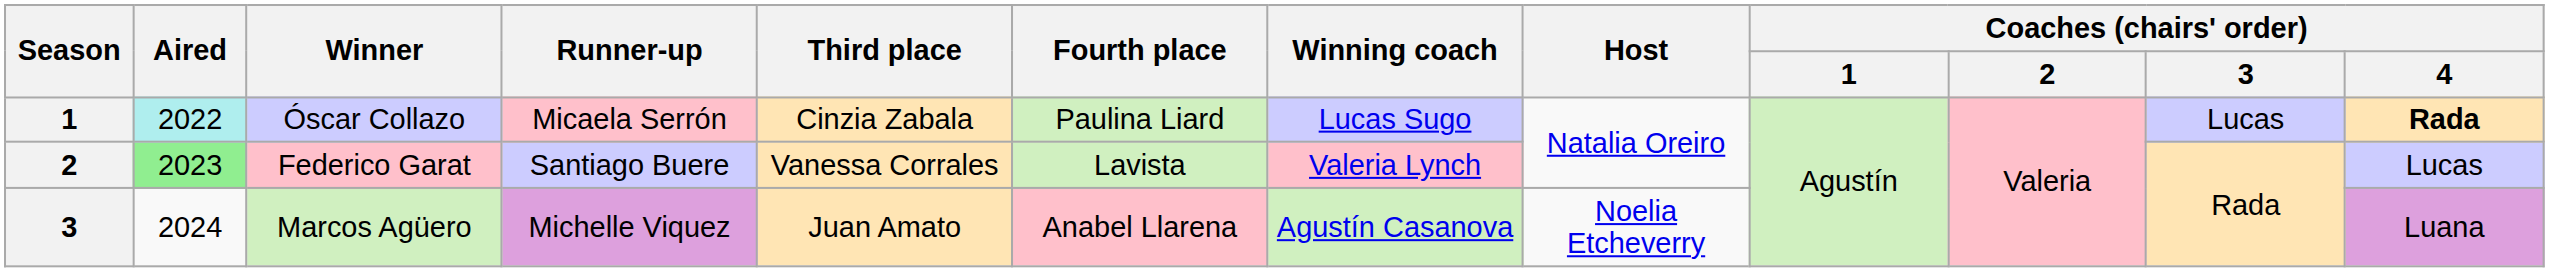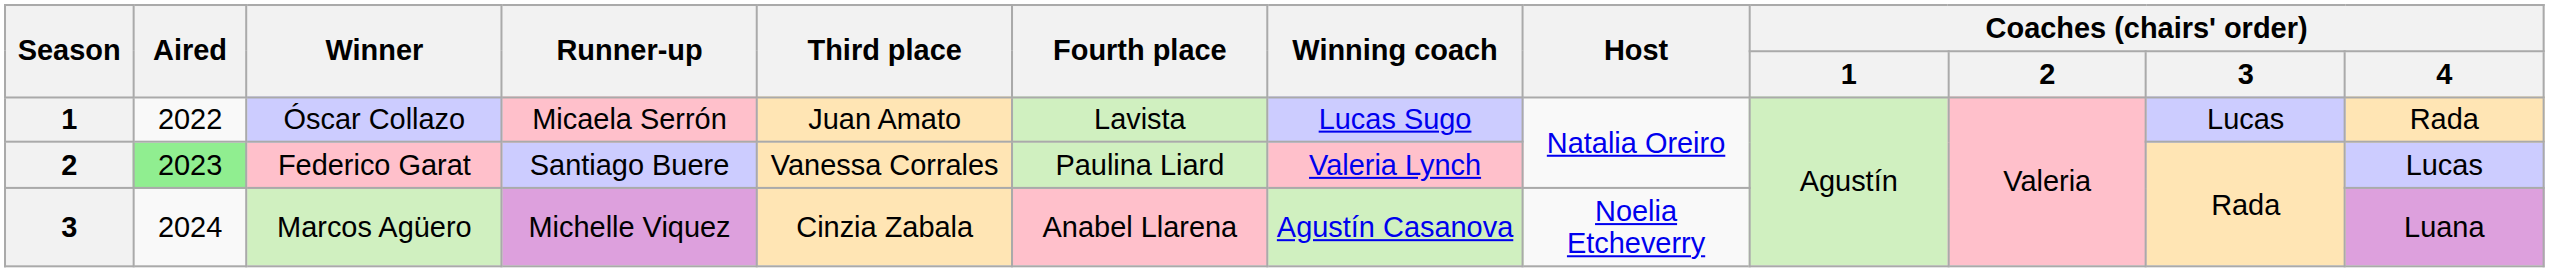Óscar Collazo | Aired: paleturquoise background -> no background
Óscar Collazo | Third place: Cinzia Zabala -> Juan Amato
Óscar Collazo | Fourth place: Paulina Liard -> Lavista
Óscar Collazo | Coaches (chairs' order) / 4: bold -> normal
Federico Garat | Fourth place: Lavista -> Paulina Liard
Marcos Agüero | Third place: Juan Amato -> Cinzia Zabala
